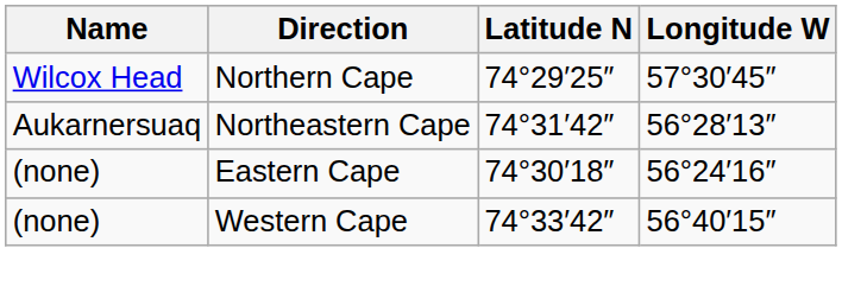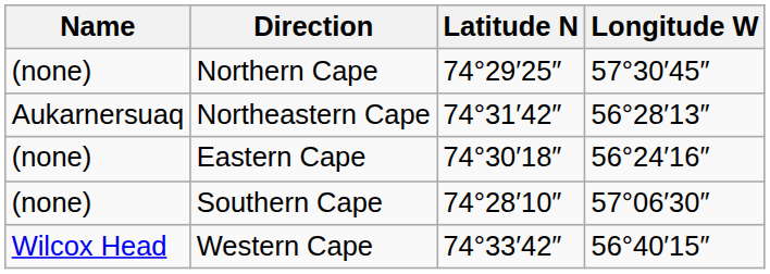Northern Cape | Name: Wilcox Head -> (none)
+ row: (none) | Southern Cape | 74°28′10″ | 57°06′30″
Western Cape | Name: (none) -> Wilcox Head
